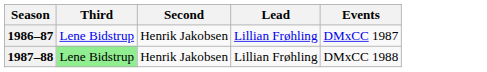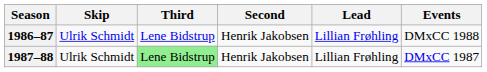+ column: Skip | Ulrik Schmidt | Ulrik Schmidt
1986–87 | Events: DMxCC 1987 -> DMxCC 1988
1987–88 | Events: DMxCC 1988 -> DMxCC 1987
